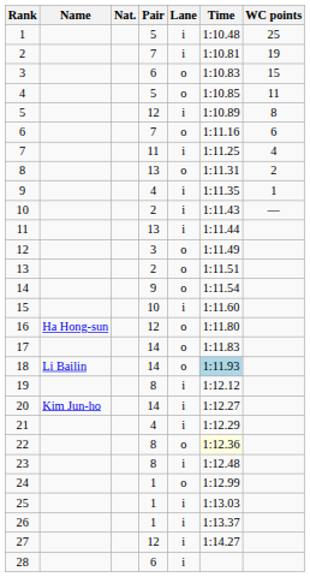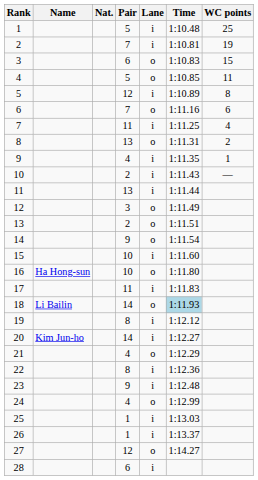16 | Pair: 12 -> 10
17 | Pair: 14 -> 11
17 | Lane: o -> i
21 | Lane: i -> o
22 | Lane: o -> i
22 | Time: lightyellow background -> no background
23 | Pair: 8 -> 9
24 | Pair: 1 -> 4
27 | Lane: i -> o
